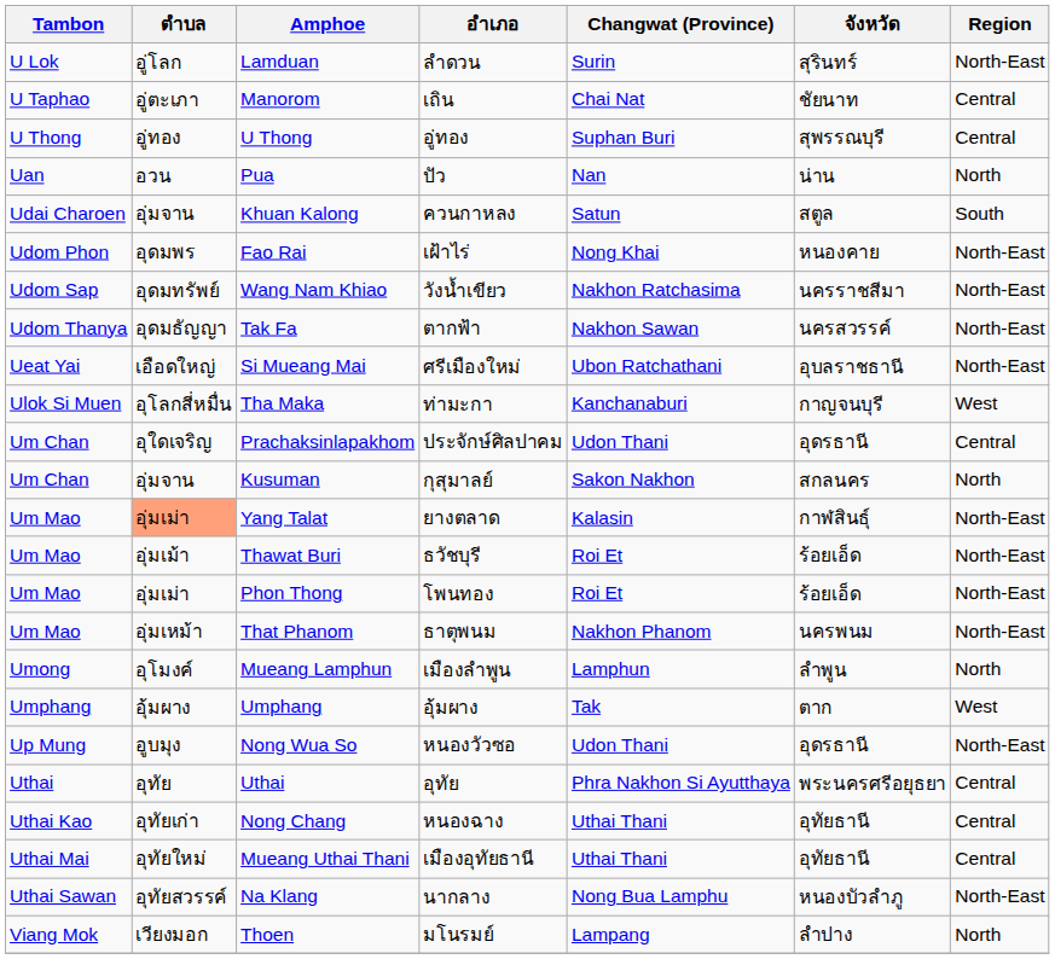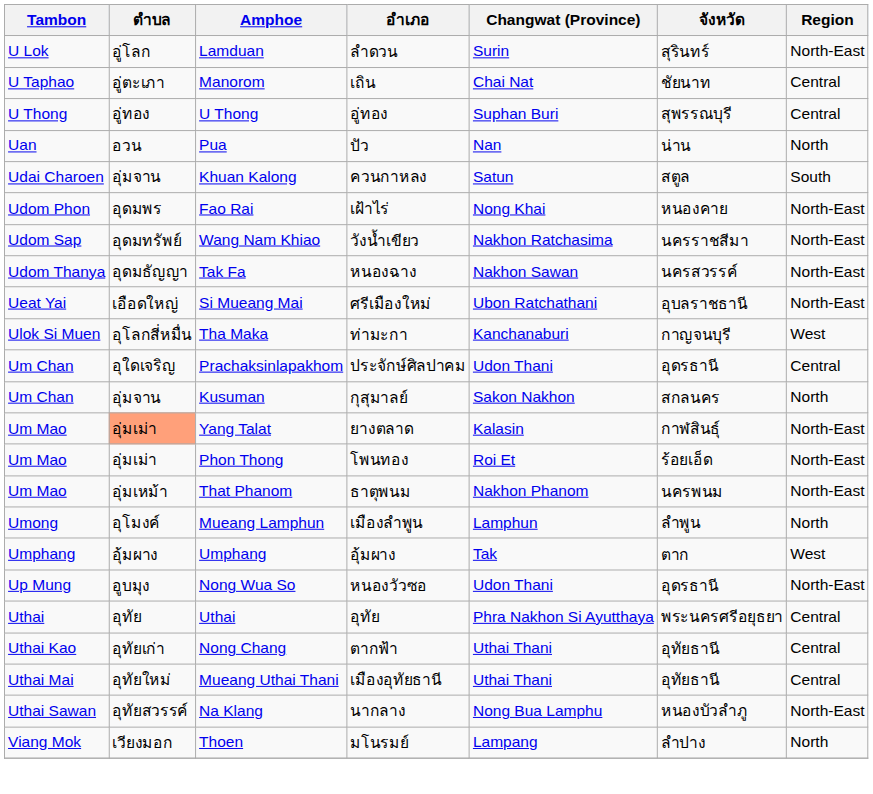Tak Fa | อำเภอ: ตากฟ้า -> หนองฉาง
- row: Um Mao | อุ่มเม้า | Thawat Buri | ธวัชบุรี | Roi Et | ร้อยเอ็ด | North-East
Nong Chang | อำเภอ: หนองฉาง -> ตากฟ้า
